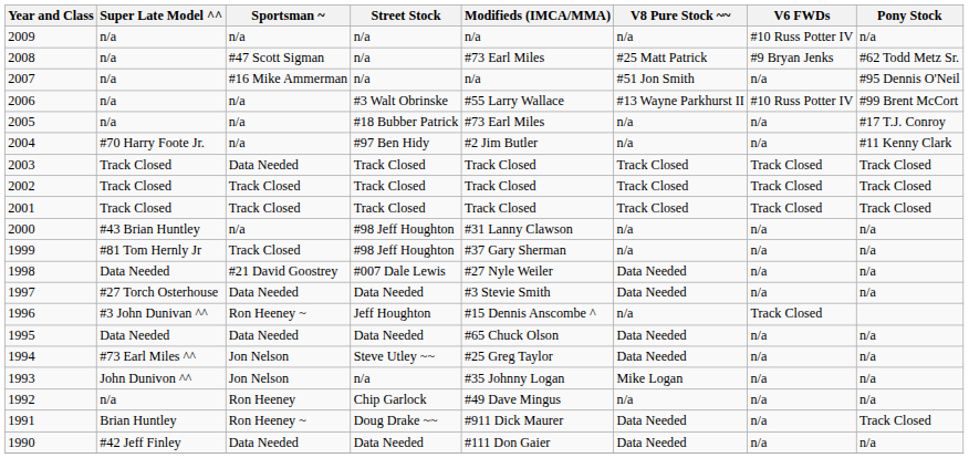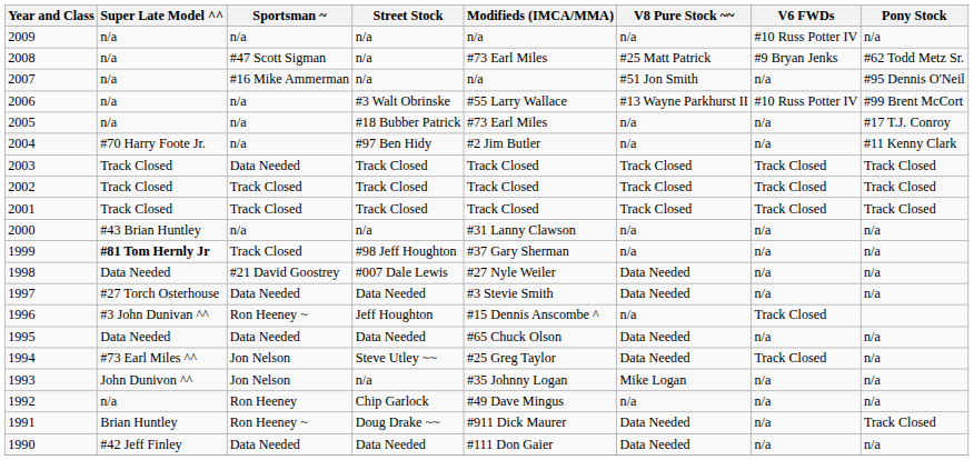2000 | Street Stock: #98 Jeff Houghton -> n/a
1999 | Super Late Model ^^: normal -> bold
1994 | V6 FWDs: n/a -> Track Closed
